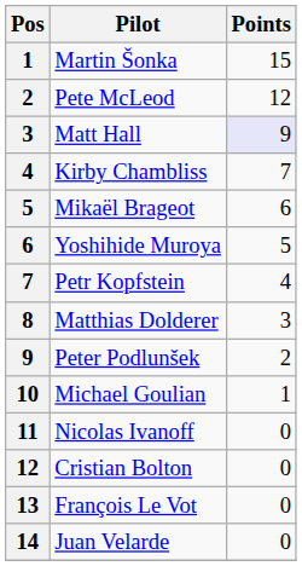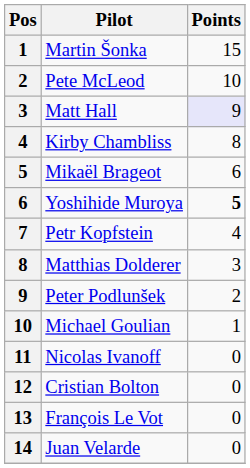Pete McLeod | Points: 12 -> 10
Kirby Chambliss | Points: 7 -> 8
Yoshihide Muroya | Points: normal -> bold
